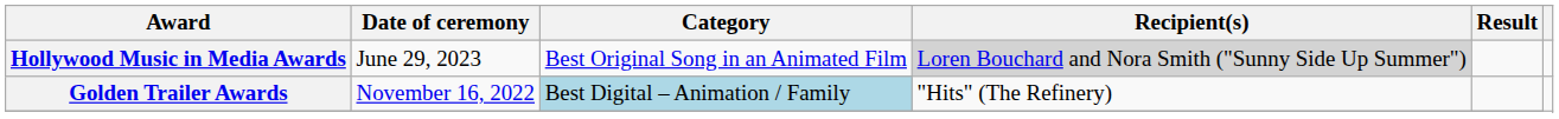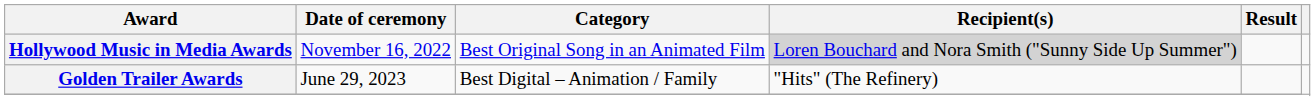Hollywood Music in Media Awards | Date of ceremony: June 29, 2023 -> November 16, 2022
Golden Trailer Awards | Date of ceremony: November 16, 2022 -> June 29, 2023
Golden Trailer Awards | Category: lightblue background -> no background
